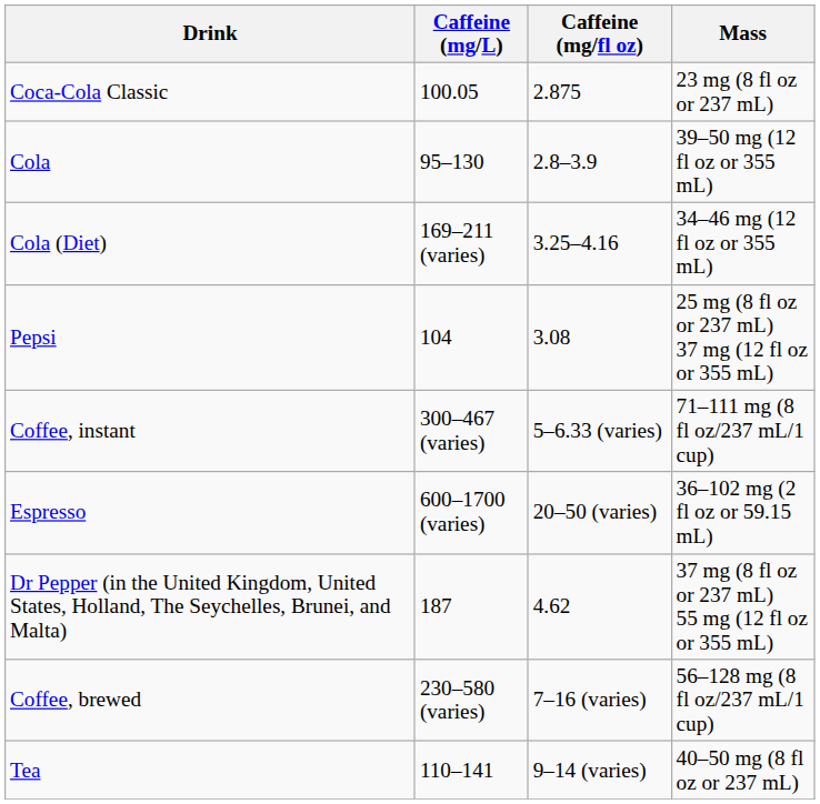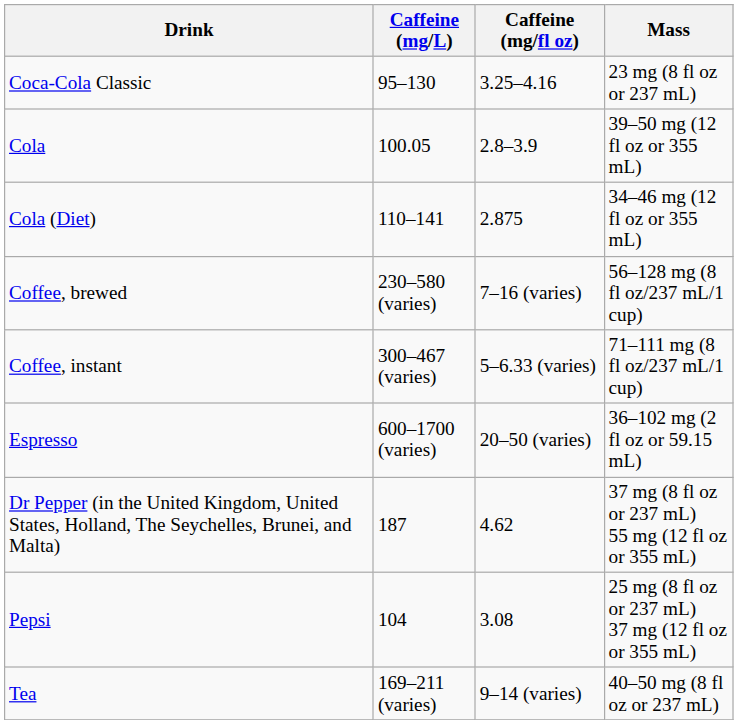Coca-Cola Classic | Caffeine (mg/L): 100.05 -> 95–130
Coca-Cola Classic | Caffeine (mg/fl oz): 2.875 -> 3.25–4.16
Cola | Caffeine (mg/L): 95–130 -> 100.05
Cola (Diet) | Caffeine (mg/L): 169–211 (varies) -> 110–141
Cola (Diet) | Caffeine (mg/fl oz): 3.25–4.16 -> 2.875
rows swapped: Coffee, brewed <-> Pepsi
Tea | Caffeine (mg/L): 110–141 -> 169–211 (varies)
